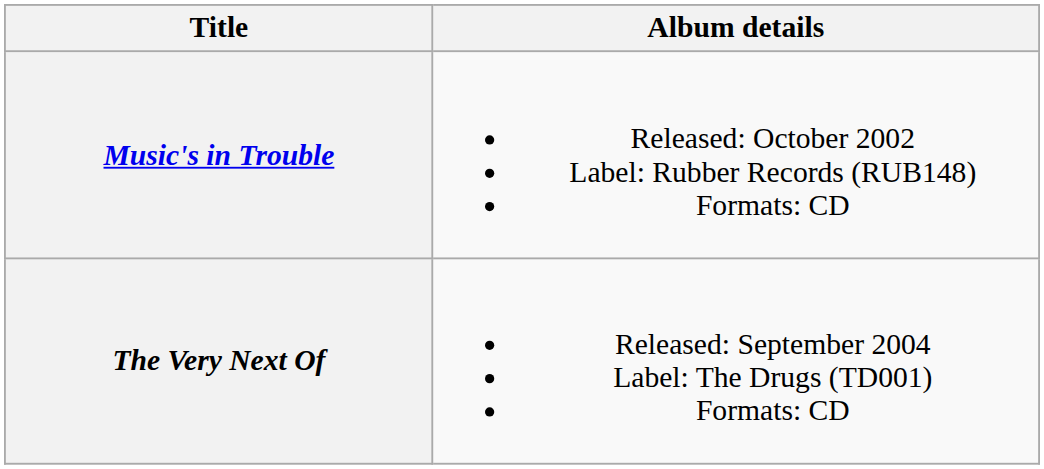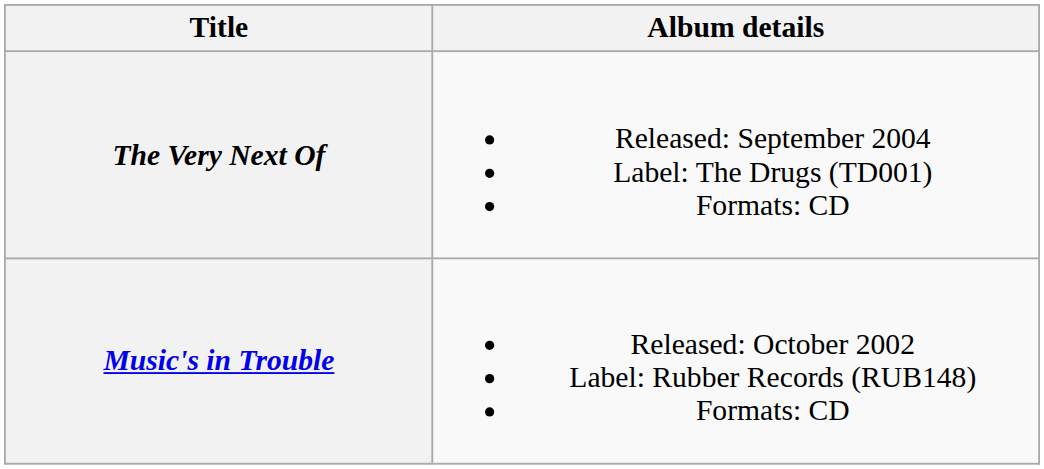rows swapped: Music's in Trouble <-> The Very Next Of
